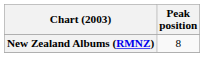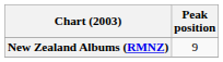New Zealand Albums (RMNZ) | Peak position: 8 -> 9
